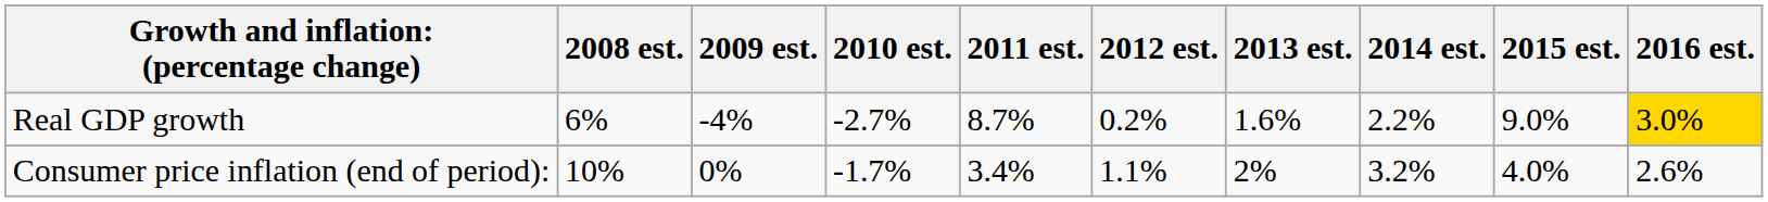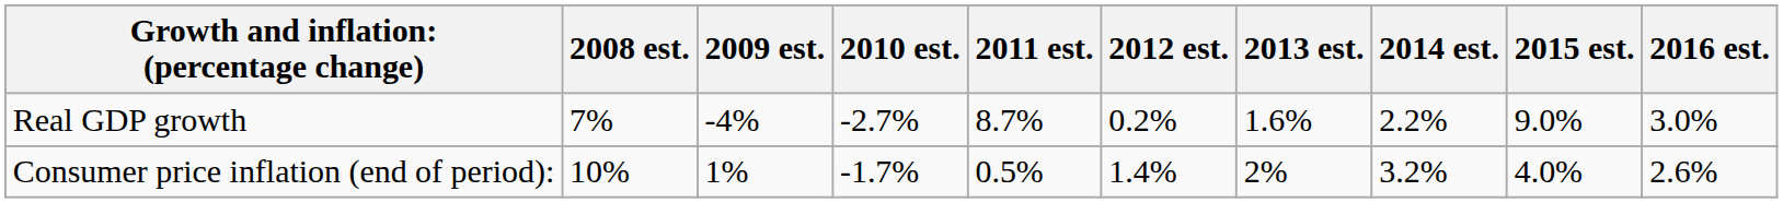Real GDP growth | 2008 est.: 6% -> 7%
Real GDP growth | 2016 est.: gold background -> no background
Consumer price inflation (end of period): | 2009 est.: 0% -> 1%
Consumer price inflation (end of period): | 2011 est.: 3.4% -> 0.5%
Consumer price inflation (end of period): | 2012 est.: 1.1% -> 1.4%
